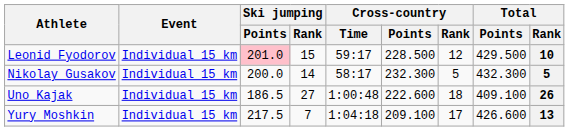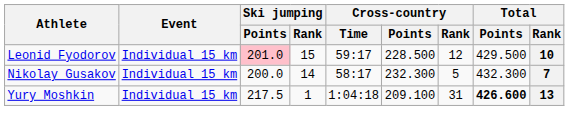Nikolay Gusakov | Total / Rank: 5 -> 7
- row: Uno Kajak | Individual 15 km | 186.5 | 27 | 1:00:48 | 222.600 | 18 | 409.100 | 26
Yury Moshkin | Ski jumping / Rank: 7 -> 1
Yury Moshkin | Cross-country / Rank: 17 -> 31
Yury Moshkin | Total / Points: normal -> bold
